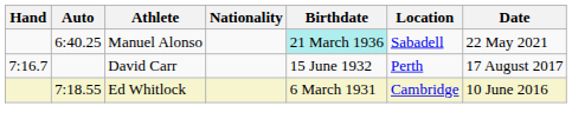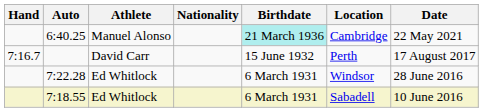6:40.25 | Location: Sabadell -> Cambridge
+ row: 7:22.28 | Ed Whitlock | 6 March 1931 | Windsor | 28 June 2016
7:18.55 | Location: Cambridge -> Sabadell
